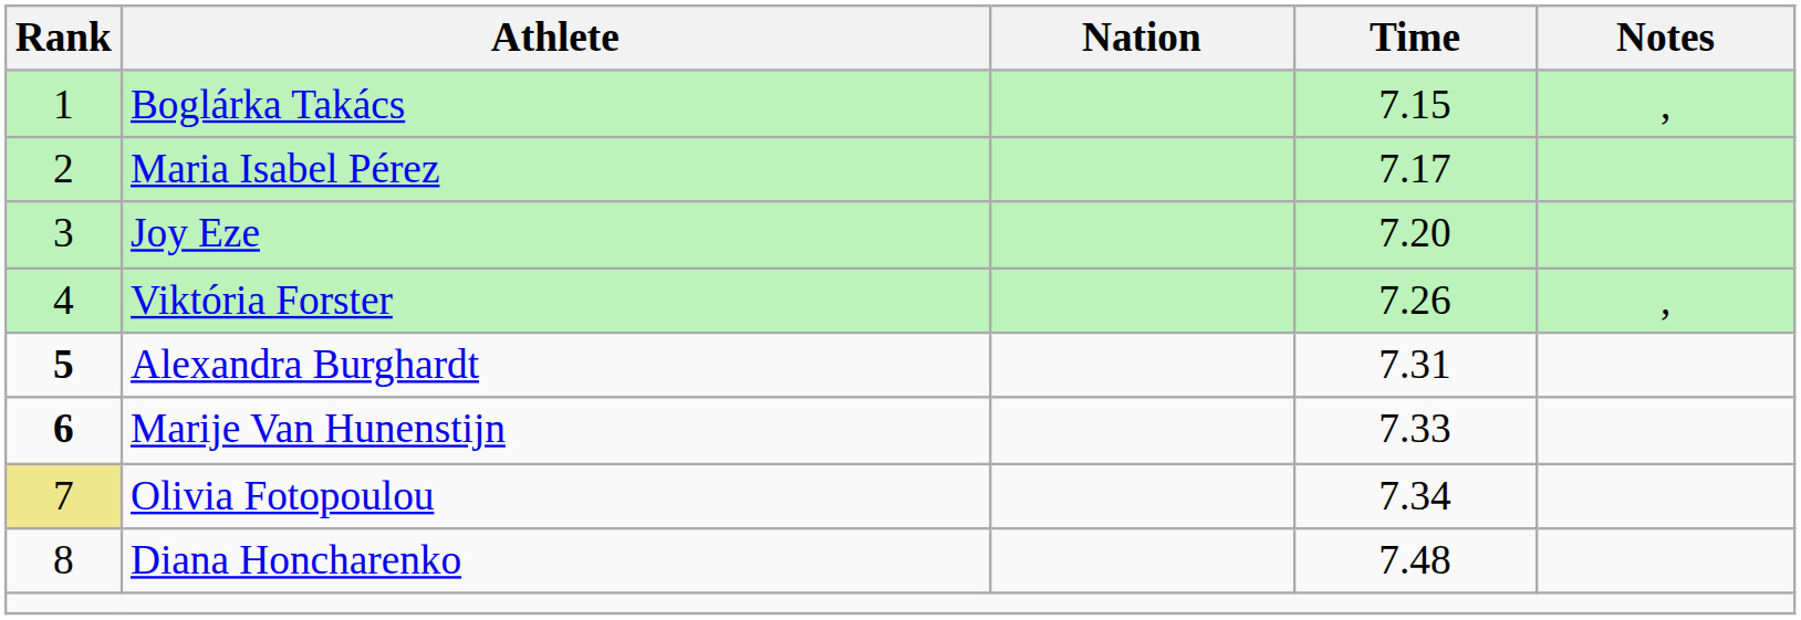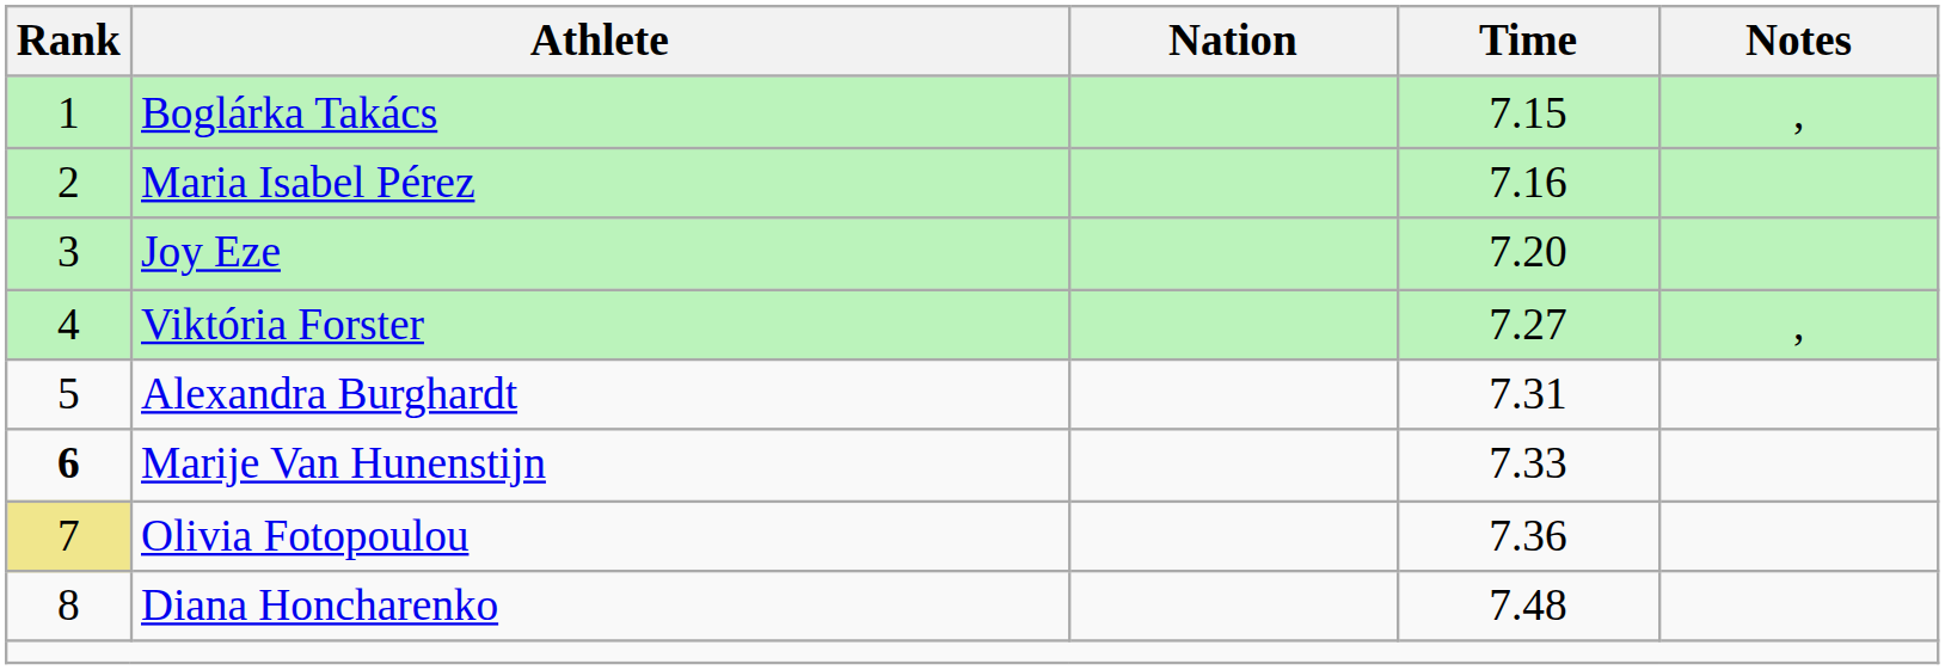Maria Isabel Pérez | Time: 7.17 -> 7.16
Viktória Forster | Time: 7.26 -> 7.27
Alexandra Burghardt | Rank: bold -> normal
Olivia Fotopoulou | Time: 7.34 -> 7.36
